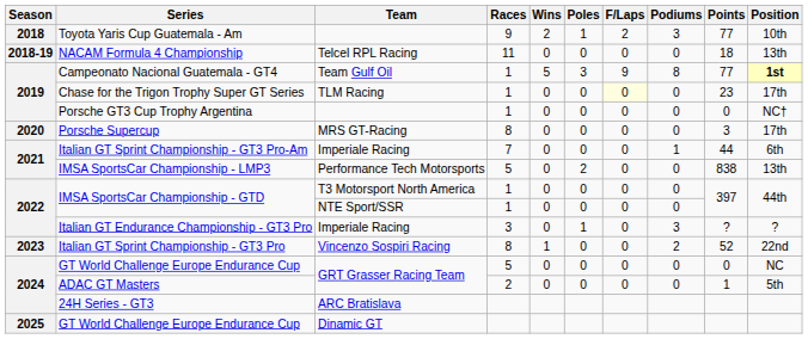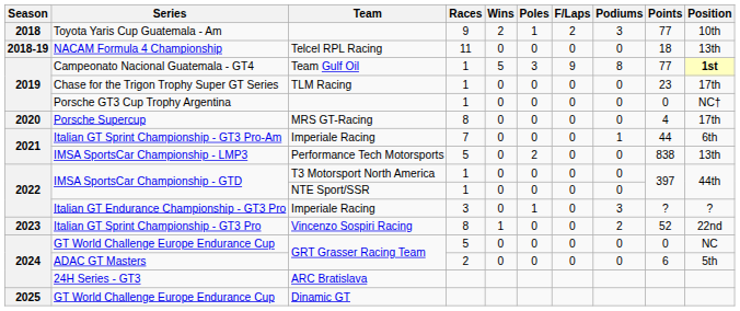Chase for the Trigon Trophy Super GT Series | F/Laps: lightyellow background -> no background
Porsche Supercup | Points: 3 -> 4
ADAC GT Masters | Points: 1 -> 6
